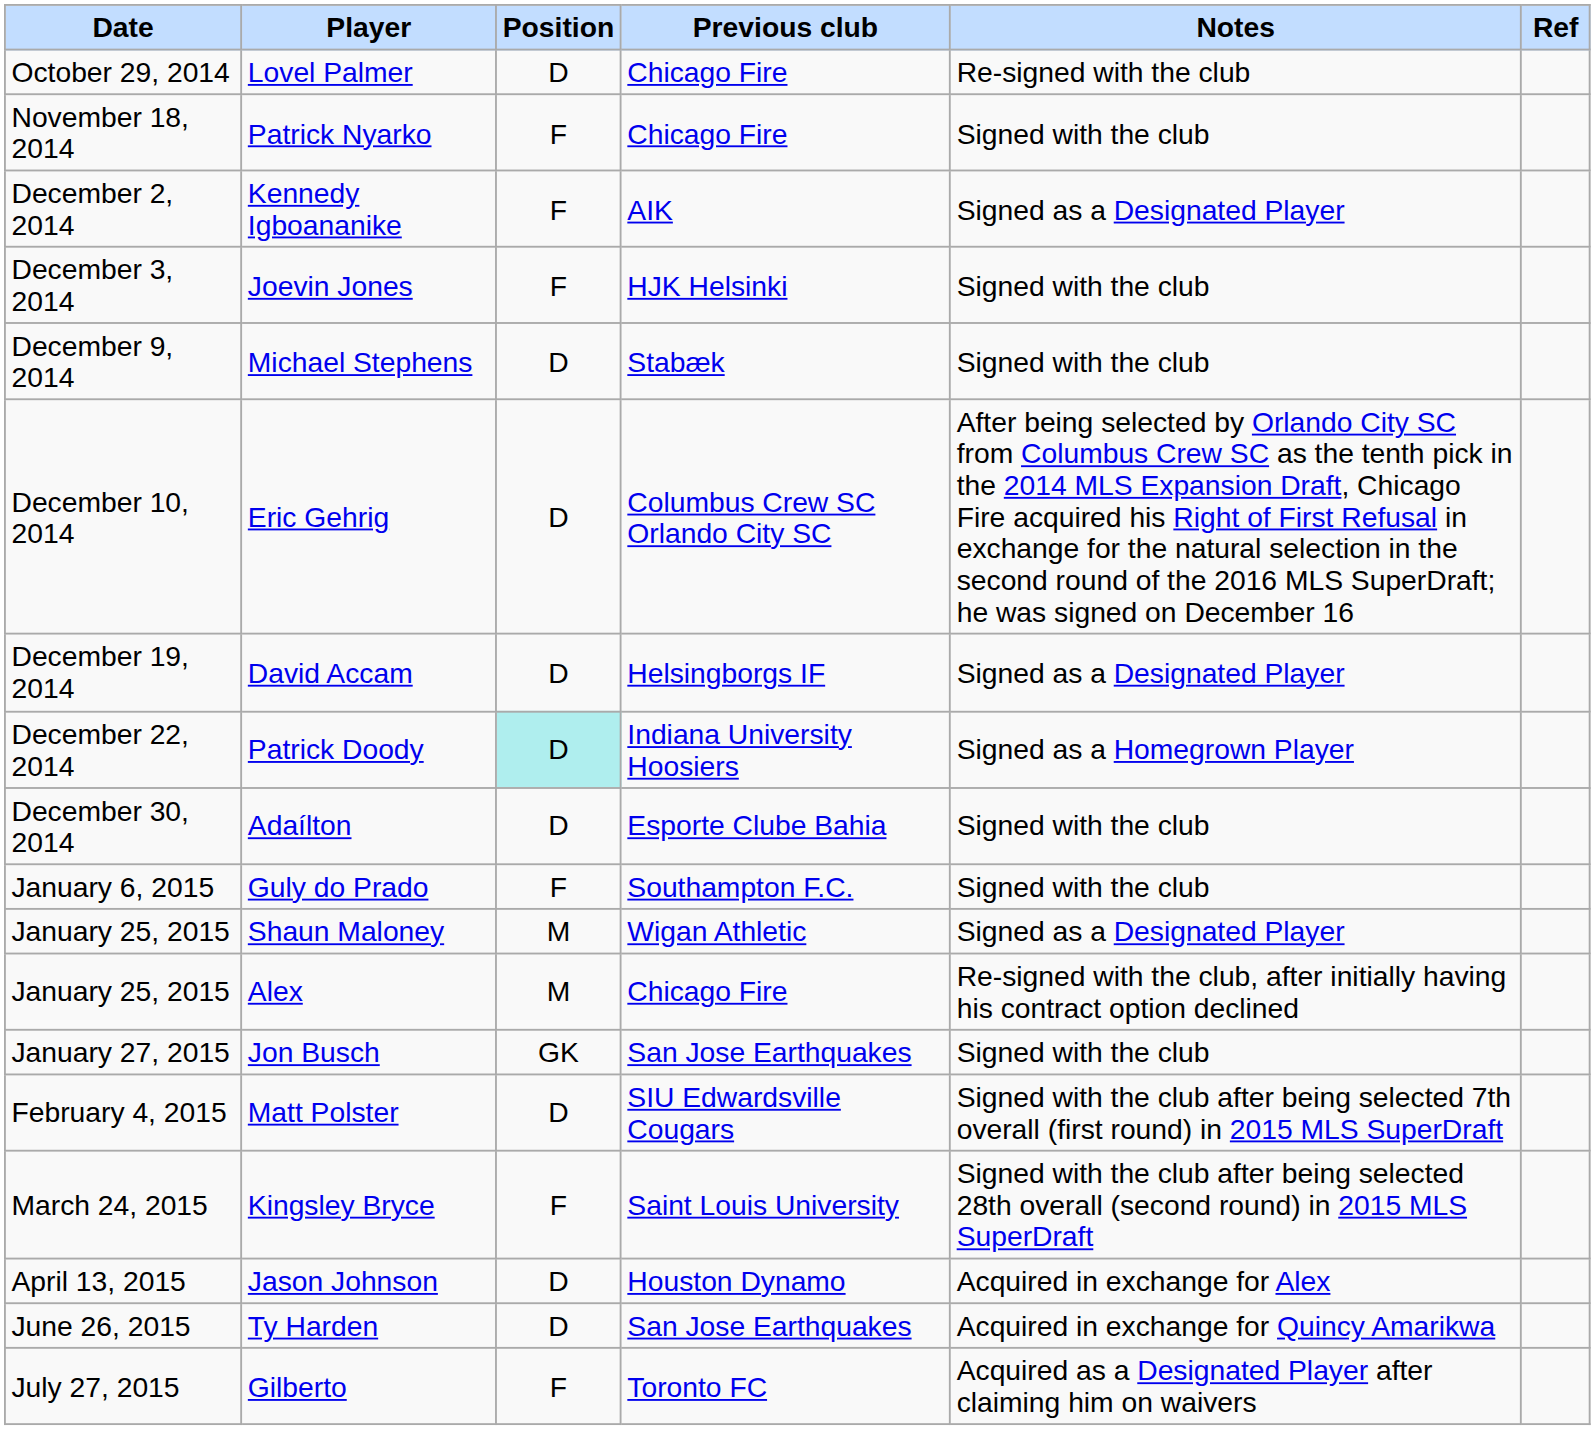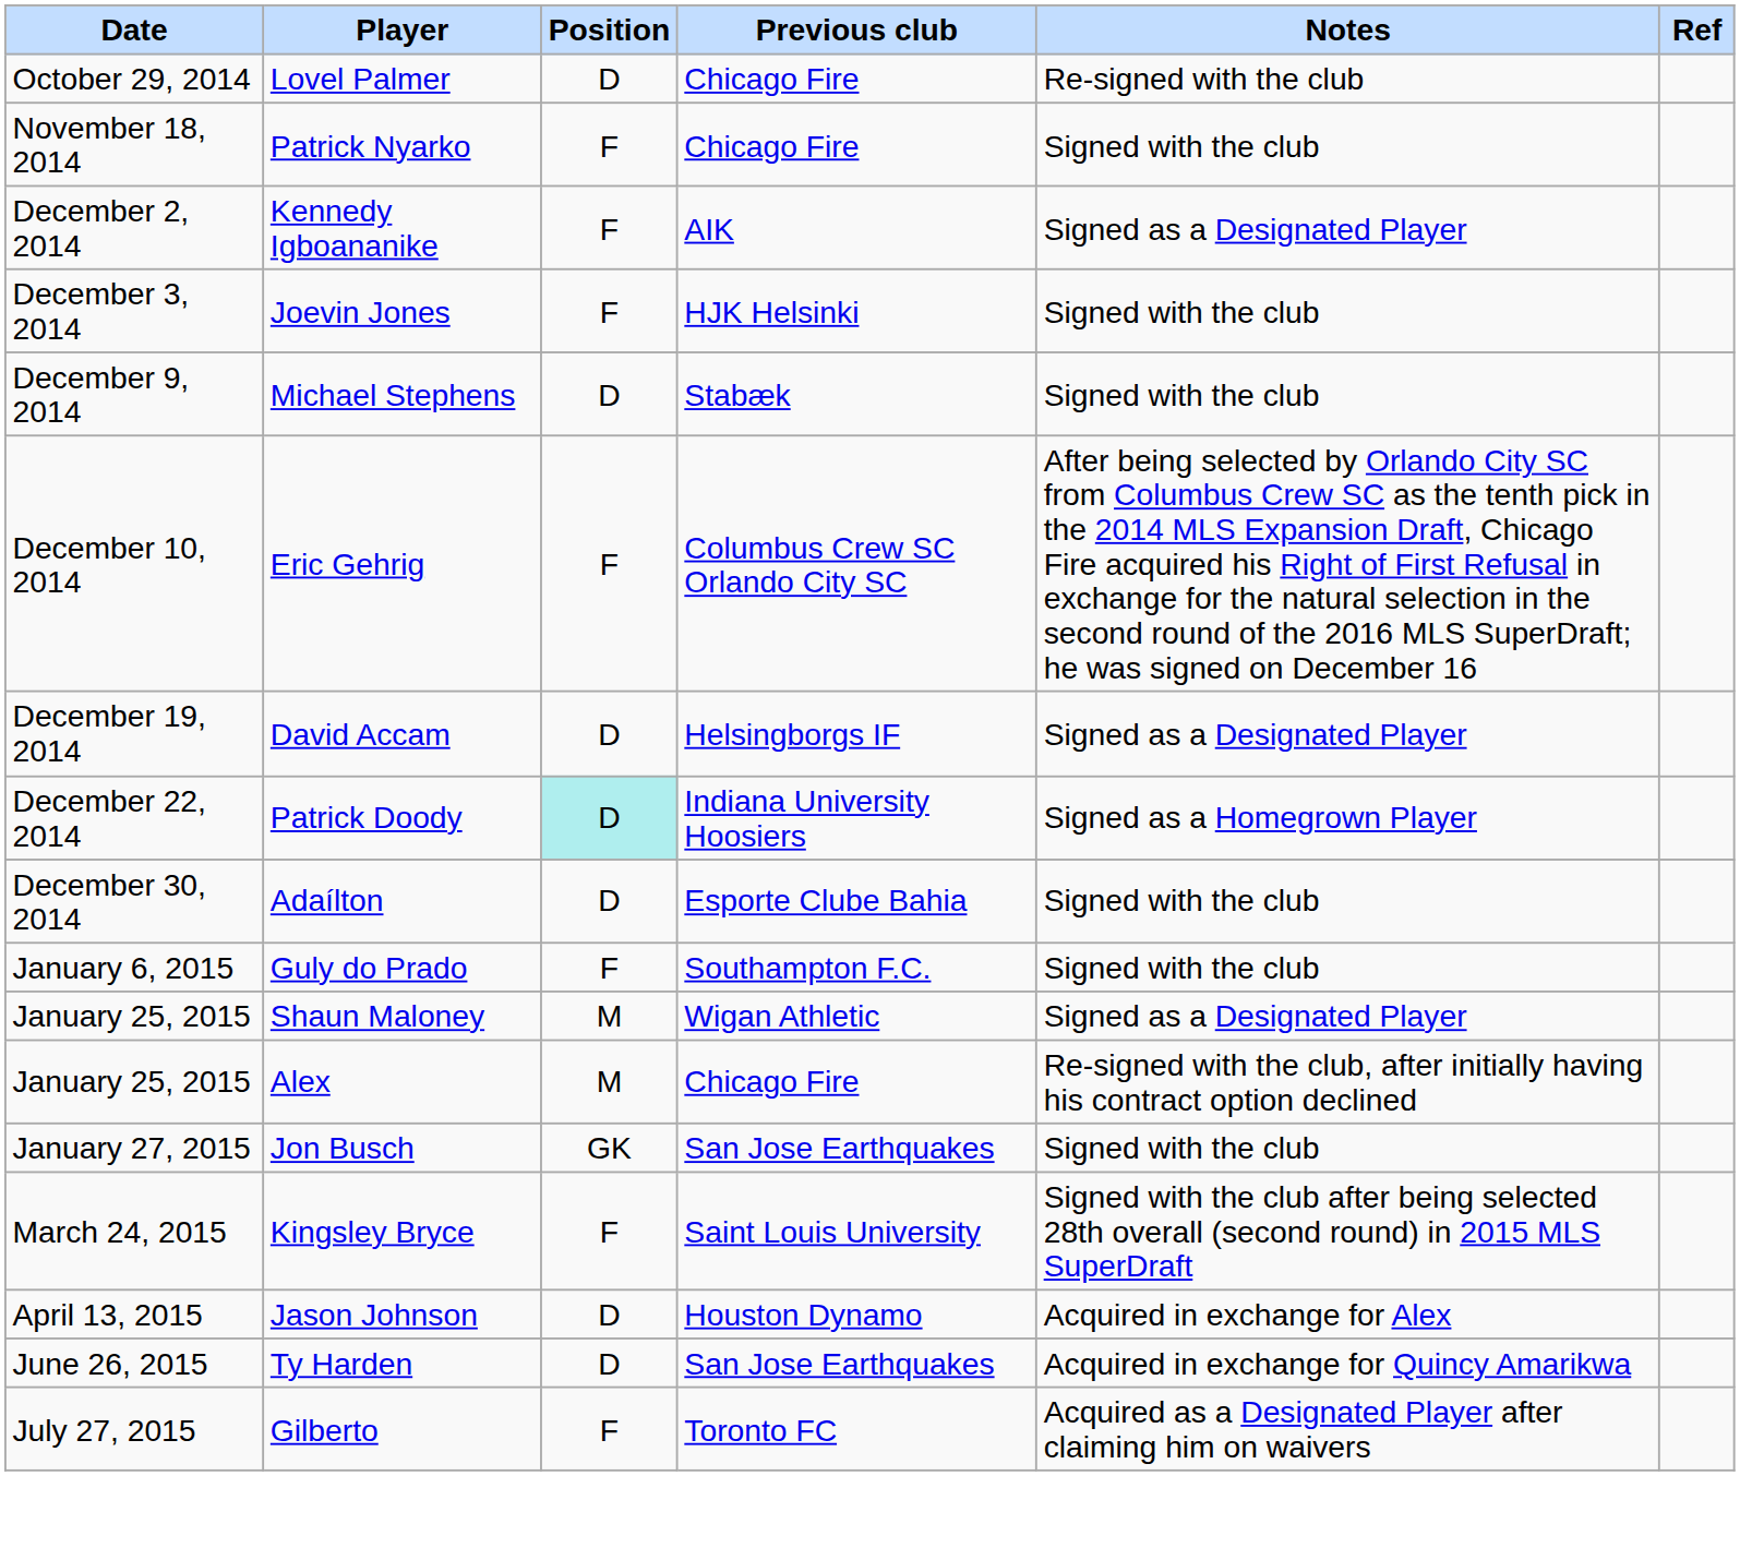Eric Gehrig | Position: D -> F
- row: February 4, 2015 | Matt Polster | D | SIU Edwardsville Cougars | Signed with the club after being selected 7th overall (first round) in 2015 MLS SuperDraft
